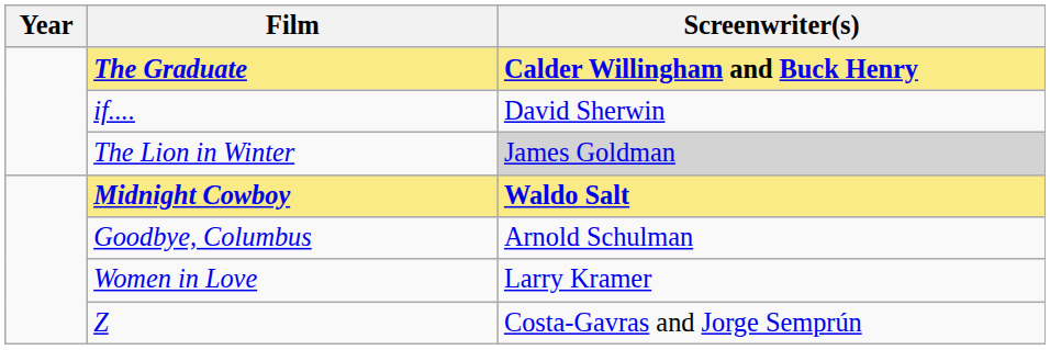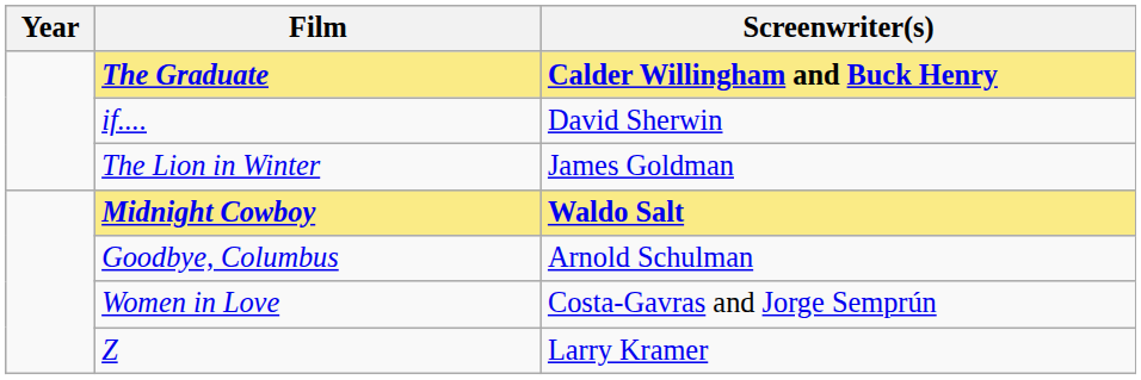The Lion in Winter | Screenwriter(s): lightgrey background -> no background
Women in Love | Screenwriter(s): Larry Kramer -> Costa-Gavras and Jorge Semprún
Z | Screenwriter(s): Costa-Gavras and Jorge Semprún -> Larry Kramer
